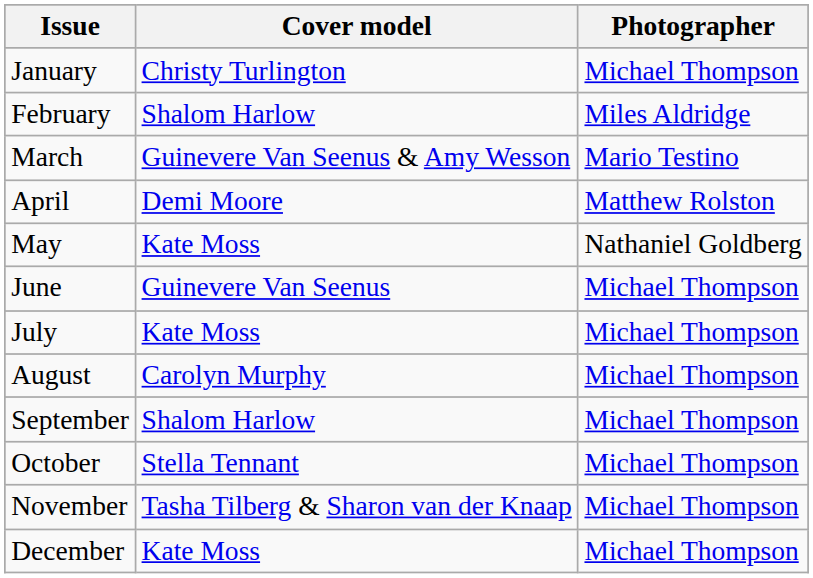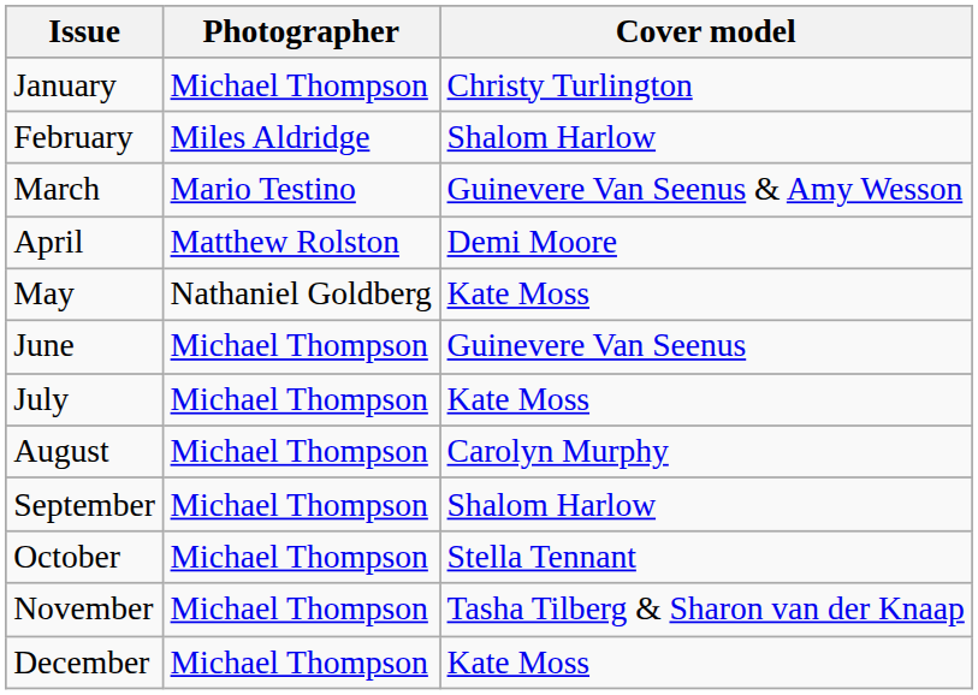columns swapped: Cover model <-> Photographer
